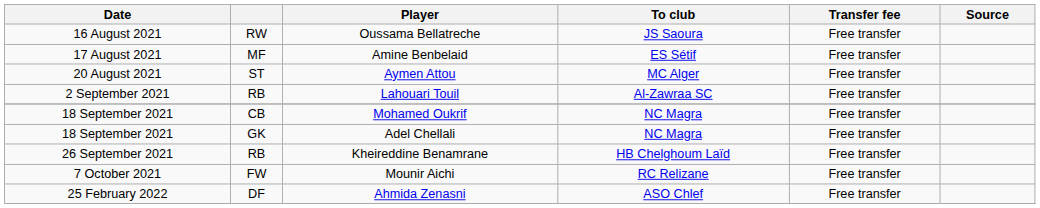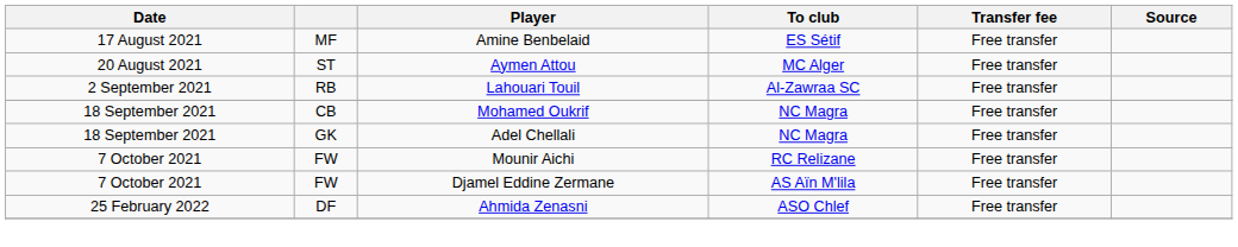- row: 16 August 2021 | RW | Oussama Bellatreche | JS Saoura | Free transfer
- row: 26 September 2021 | RB | Kheireddine Benamrane | HB Chelghoum Laïd | Free transfer
+ row: 7 October 2021 | FW | Djamel Eddine Zermane | AS Aïn M'lila | Free transfer
